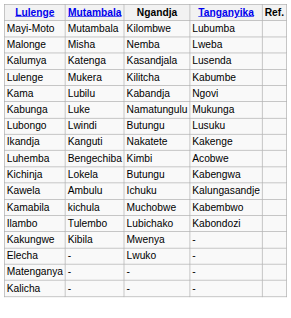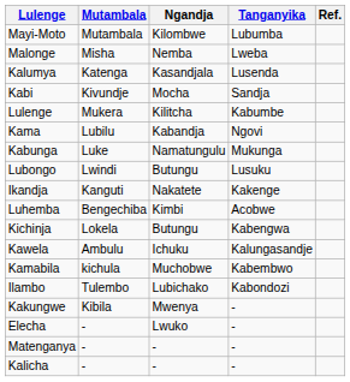+ row: Kabi | Kivundje | Mocha | Sandja
